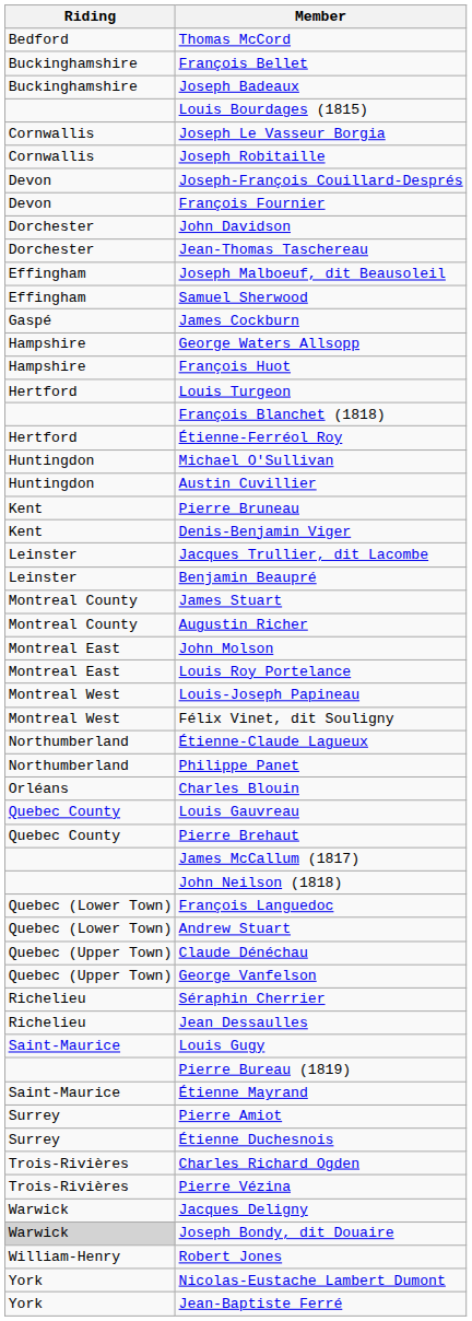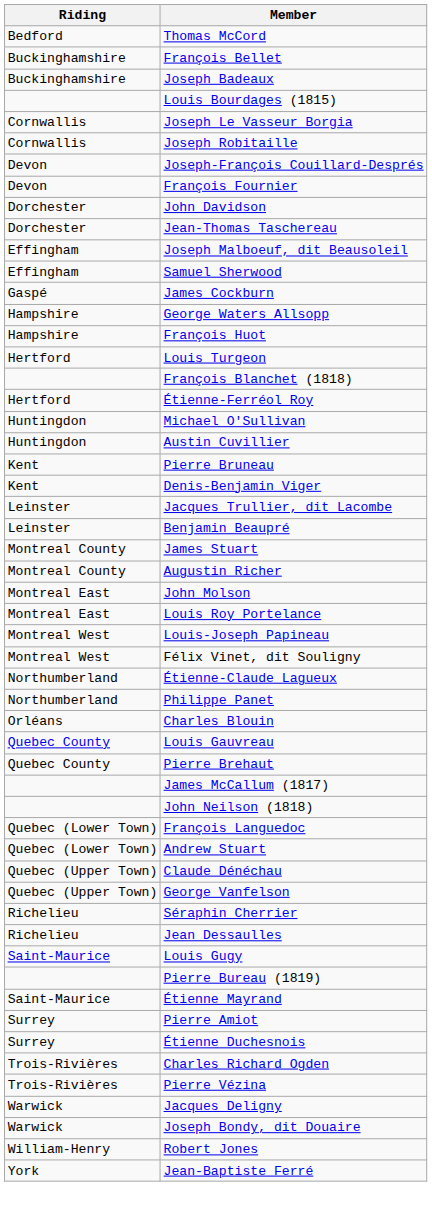Joseph Bondy, dit Douaire | Riding: lightgrey background -> no background
- row: York | Nicolas-Eustache Lambert Dumont
